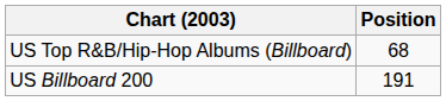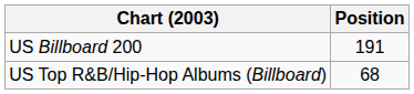rows swapped: US Billboard 200 <-> US Top R&B/Hip-Hop Albums (Billboard)
